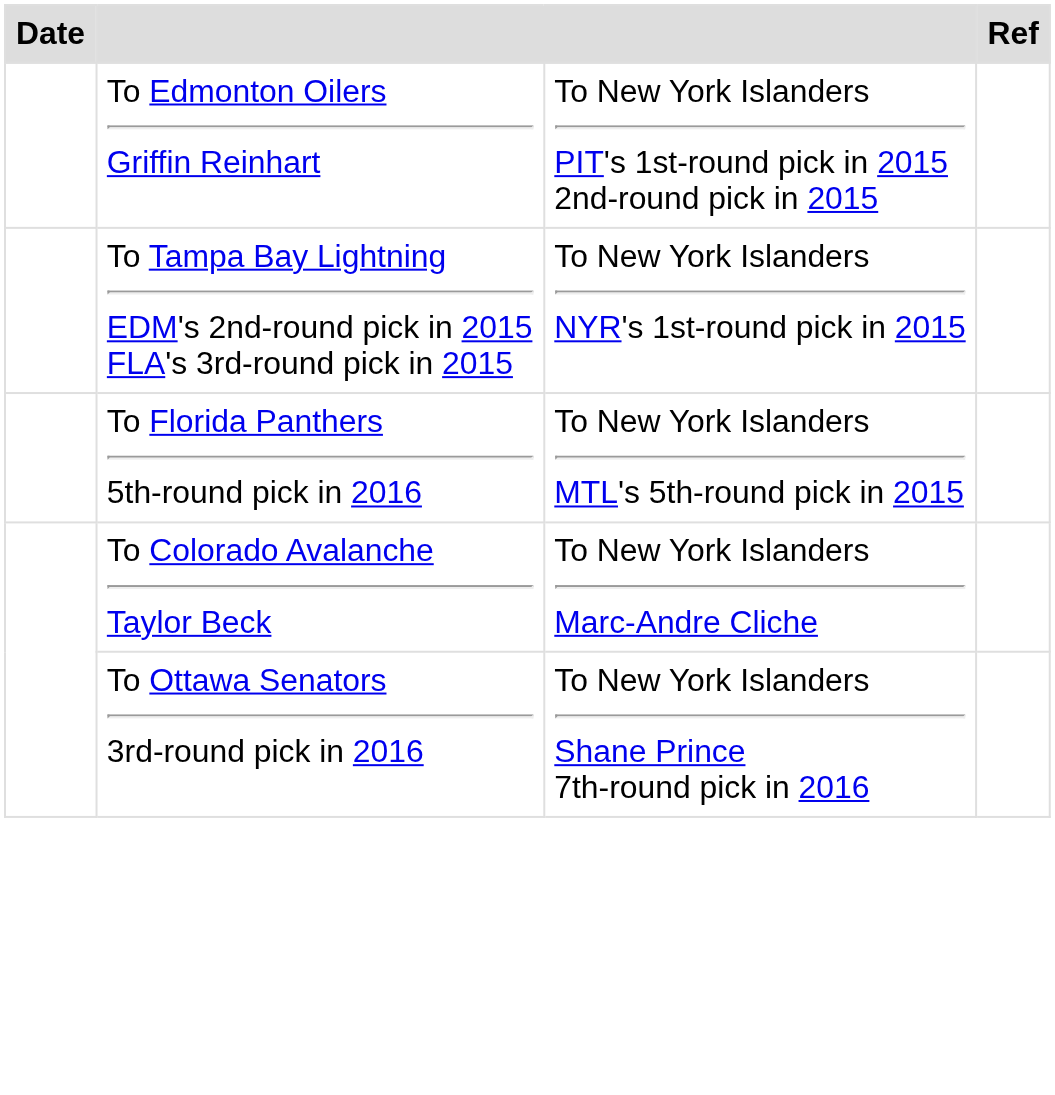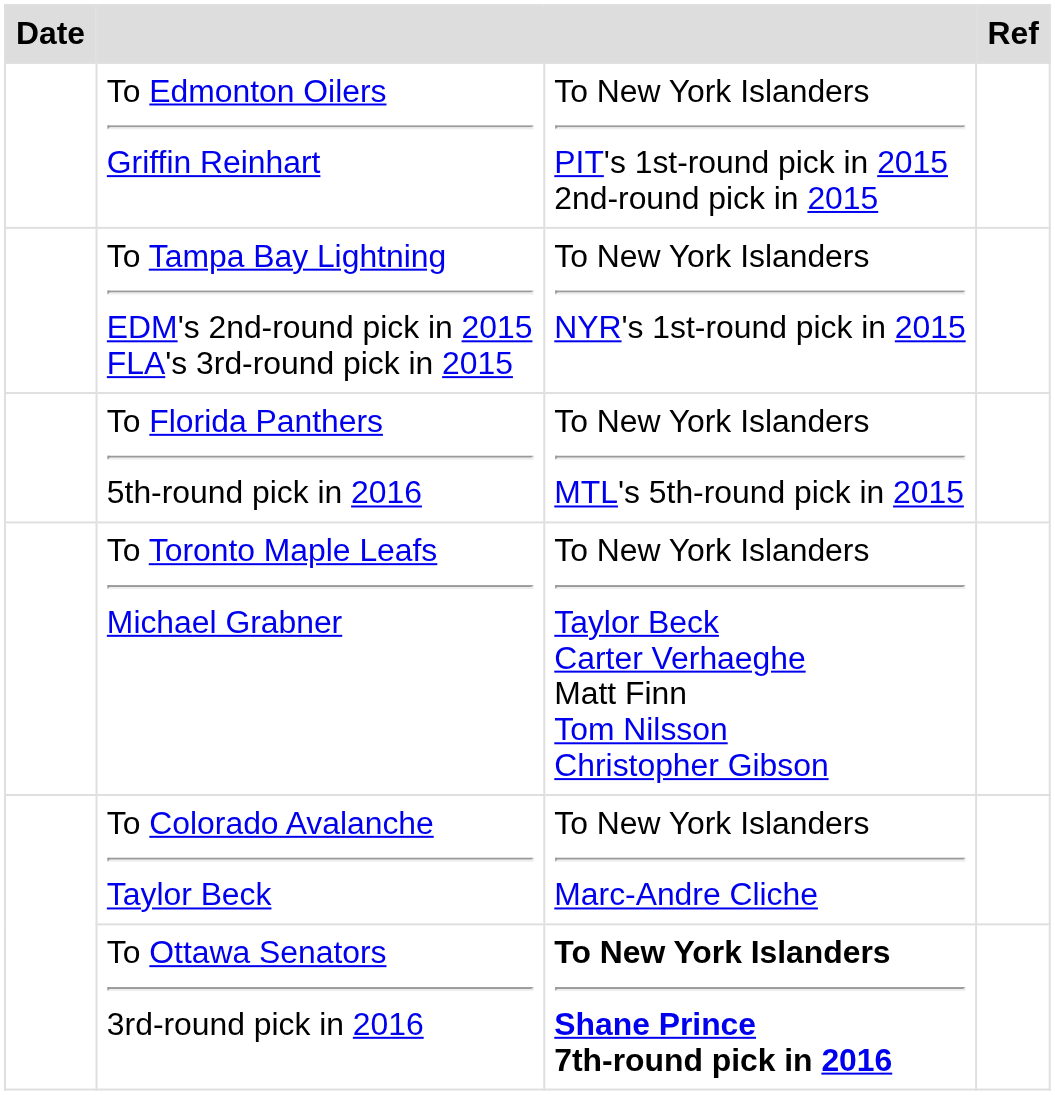+ row: To Toronto Maple Leafs Michael Grabner | To New York Islanders Taylor Beck Carter Verhaeghe Matt Finn Tom Nilsson Christopher Gibson
To Ottawa Senators 3rd-round pick in 2016 | column 3: normal -> bold
